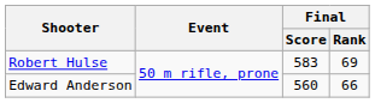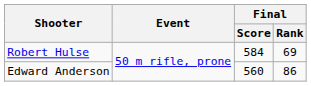Robert Hulse | Final / Score: 583 -> 584
Edward Anderson | Final / Rank: 66 -> 86
